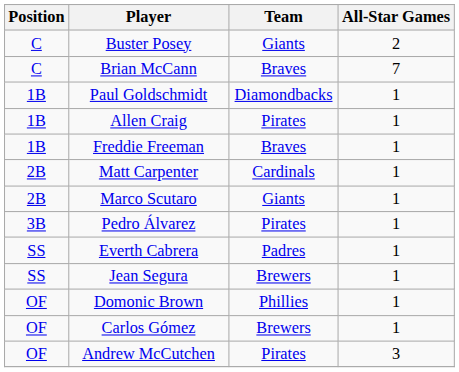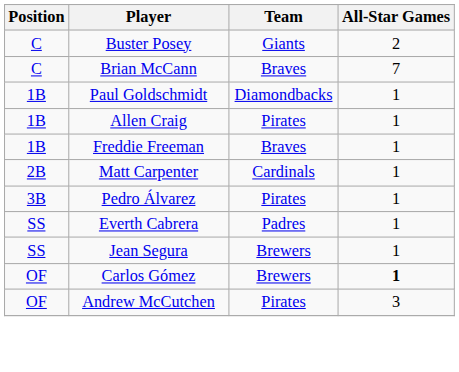- row: 2B | Marco Scutaro | Giants | 1
- row: OF | Domonic Brown | Phillies | 1
Carlos Gómez | All-Star Games: normal -> bold
